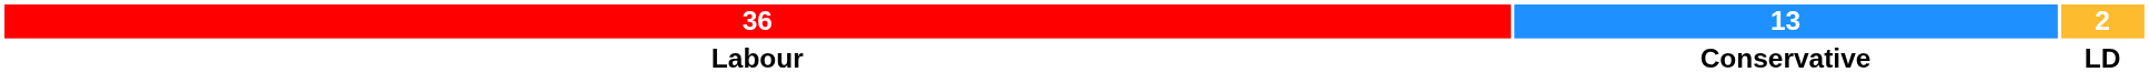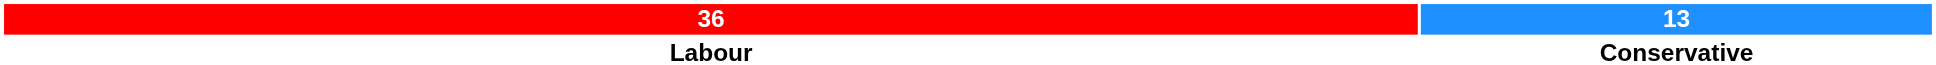- column: 2 | LD
